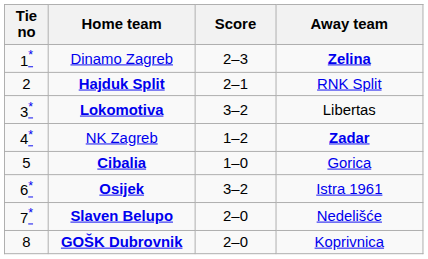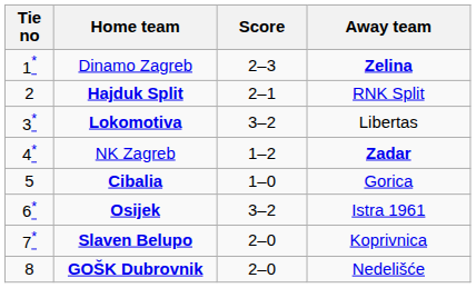Slaven Belupo | Away team: Nedelišće -> Koprivnica
GOŠK Dubrovnik | Away team: Koprivnica -> Nedelišće
